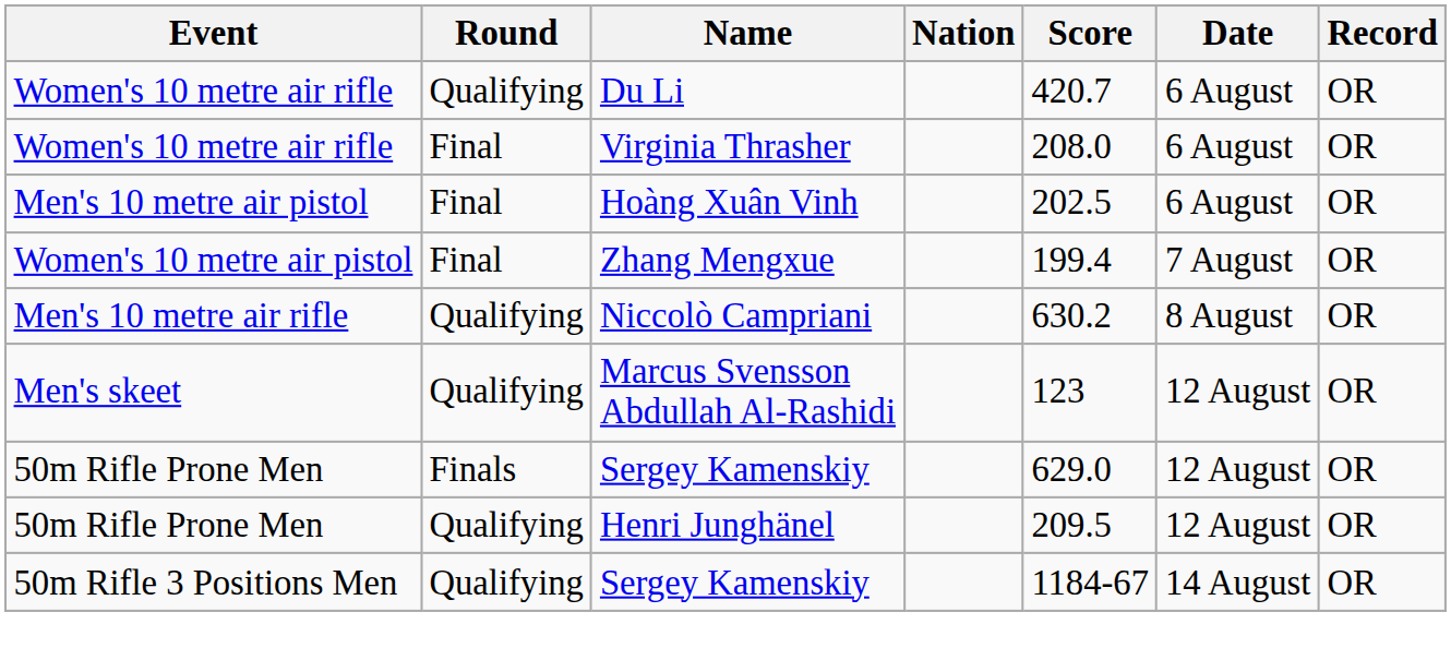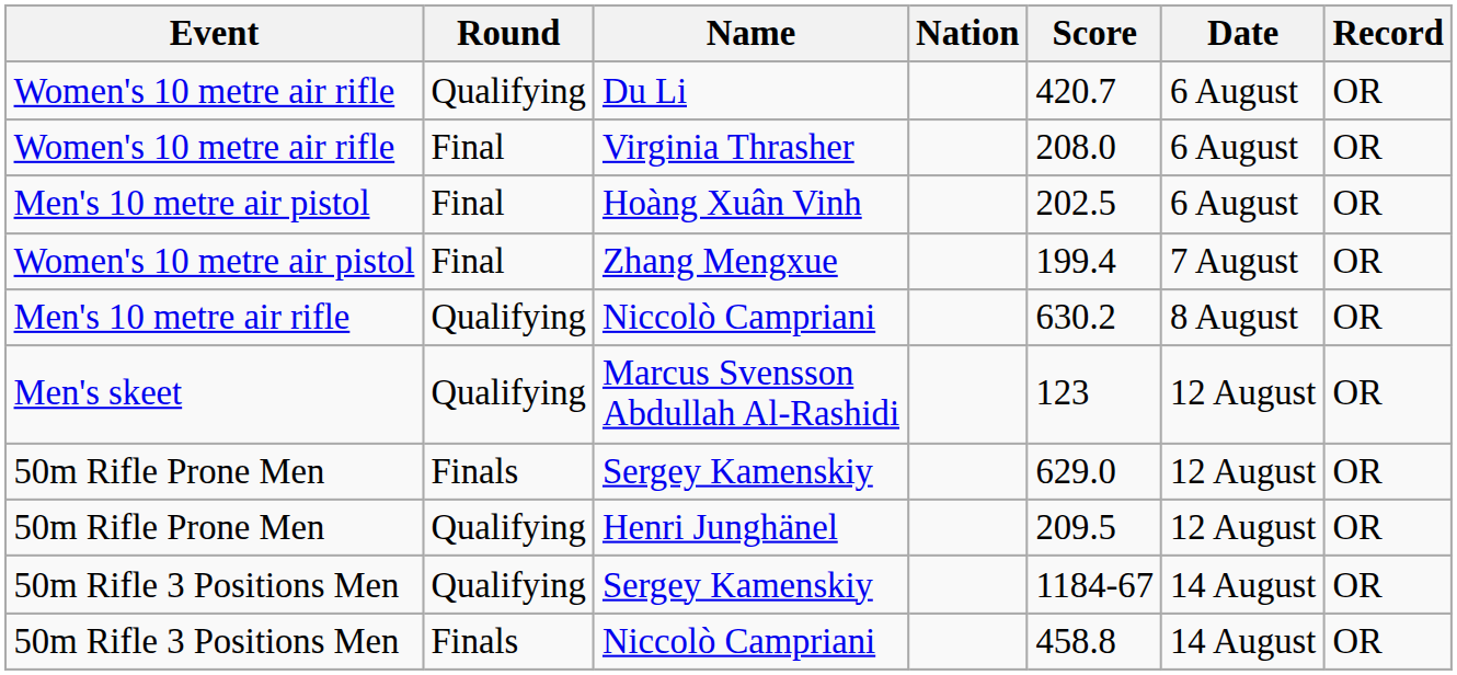+ row: 50m Rifle 3 Positions Men | Finals | Niccolò Campriani | 458.8 | 14 August | OR
